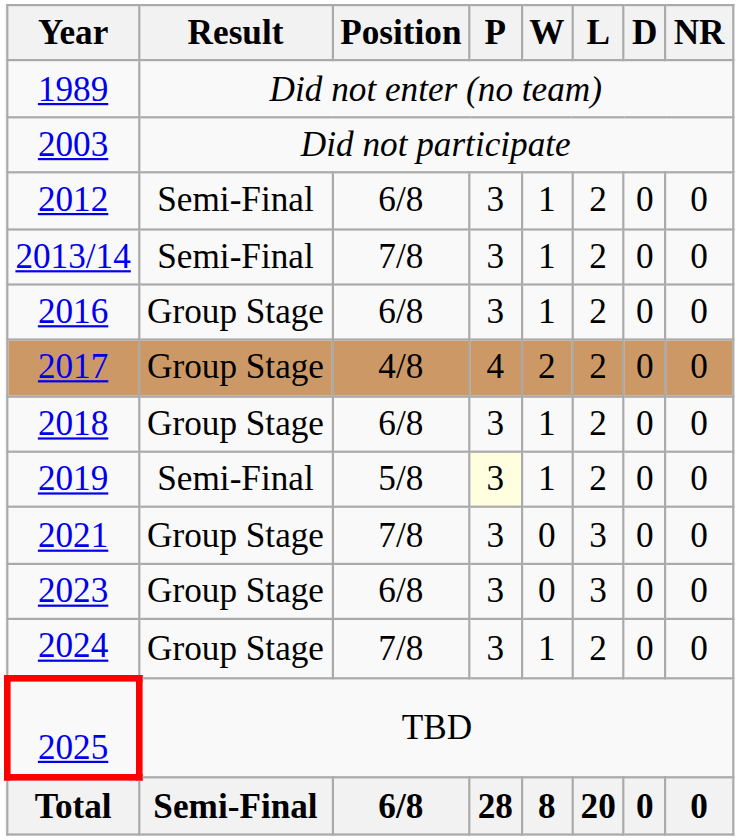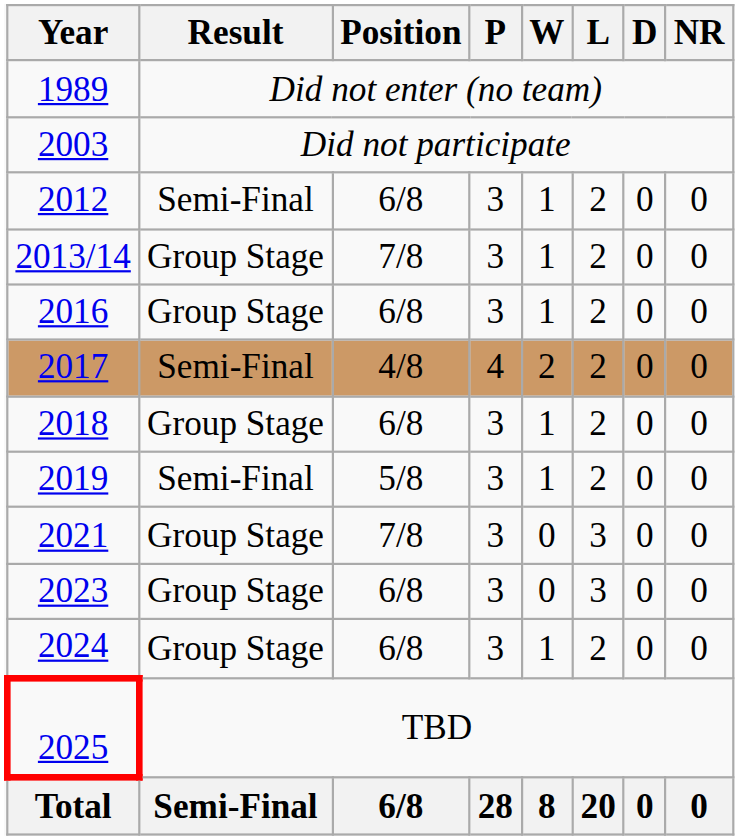2013/14 | Result: Semi-Final -> Group Stage
2017 | Result: Group Stage -> Semi-Final
2019 | P: lightyellow background -> no background
2024 | Position: 7/8 -> 6/8
